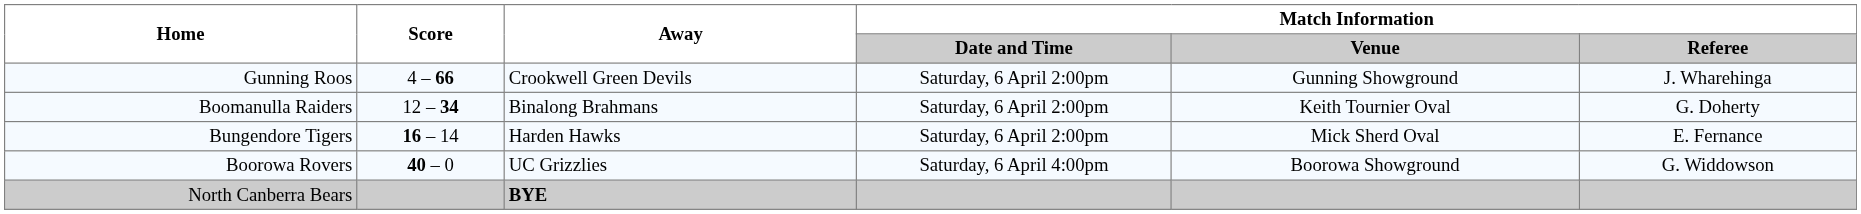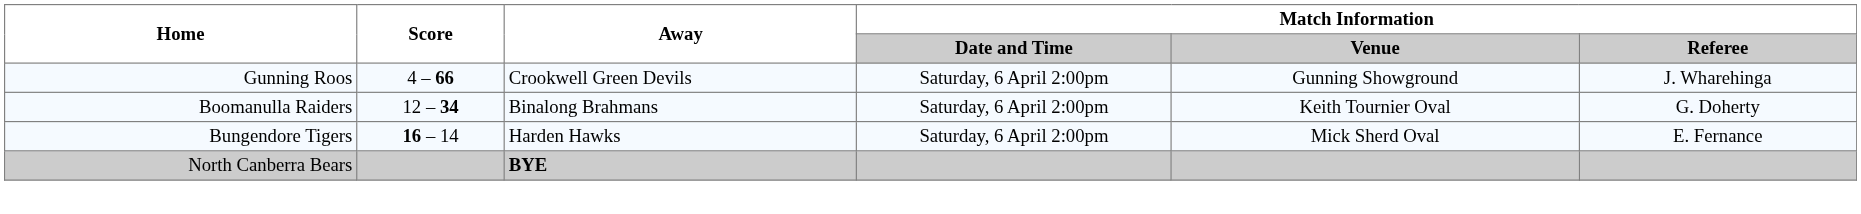- row: Boorowa Rovers | 40 – 0 | UC Grizzlies | Saturday, 6 April 4:00pm | Boorowa Showground | G. Widdowson
